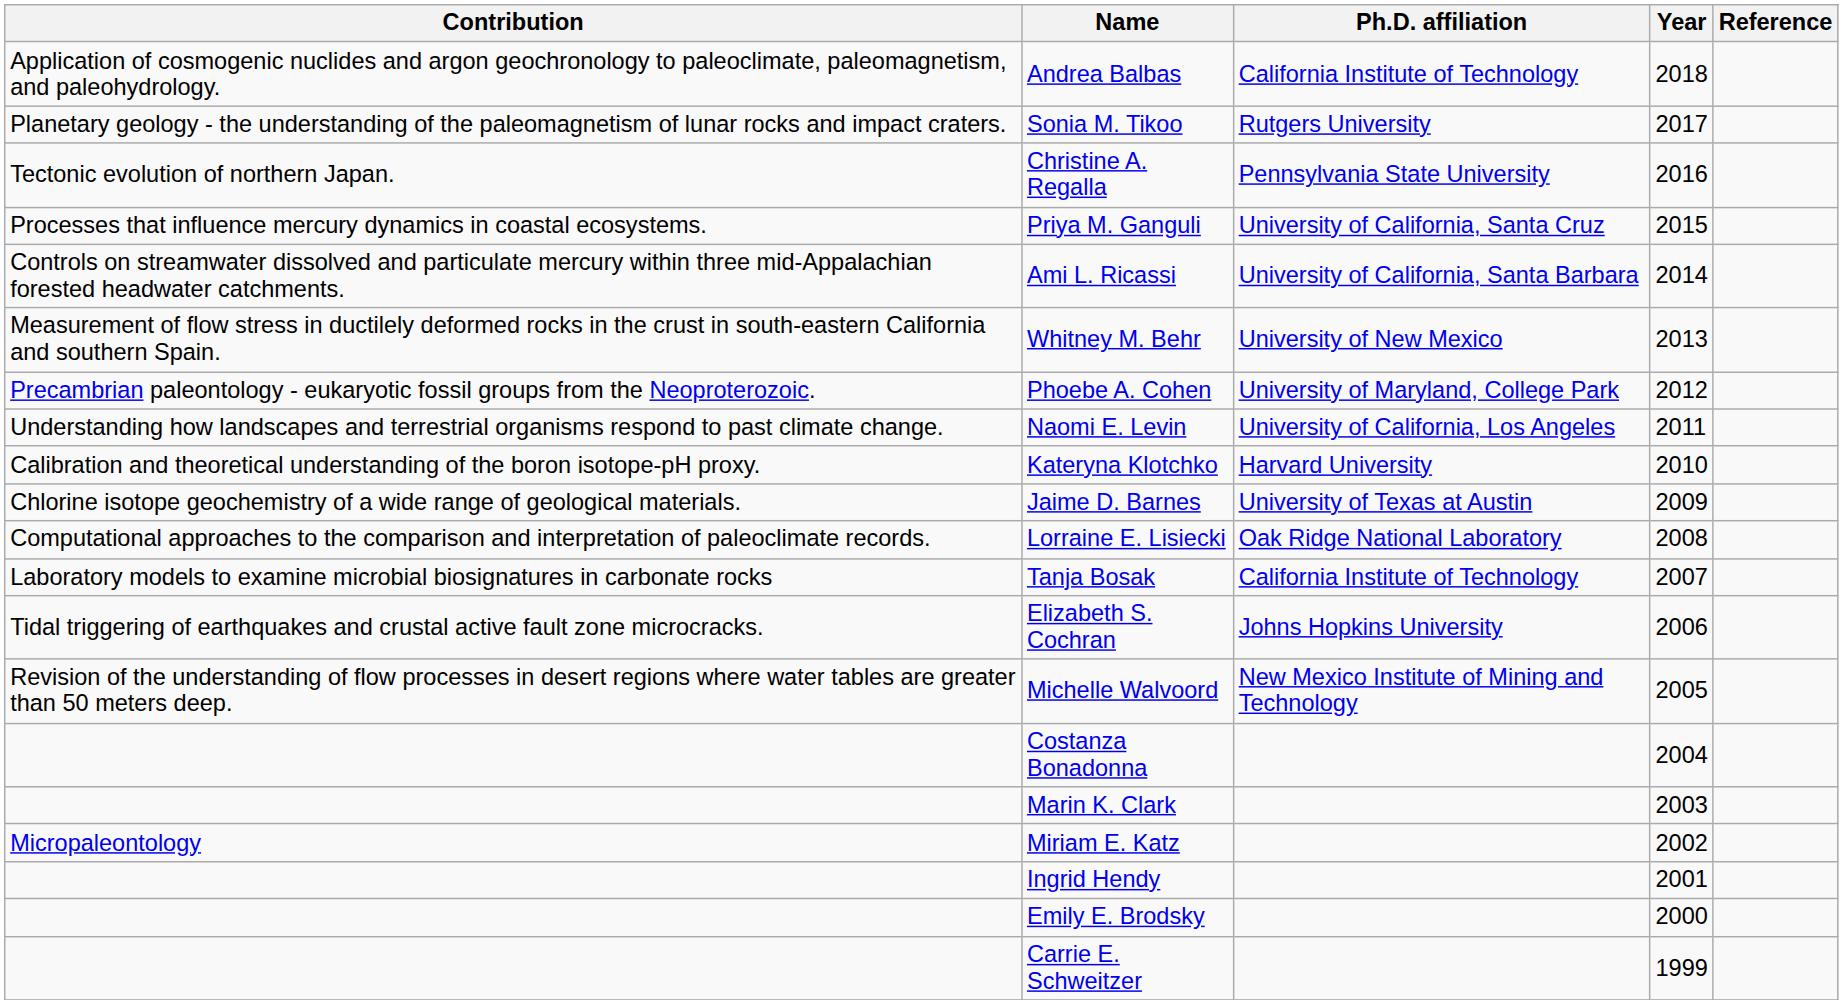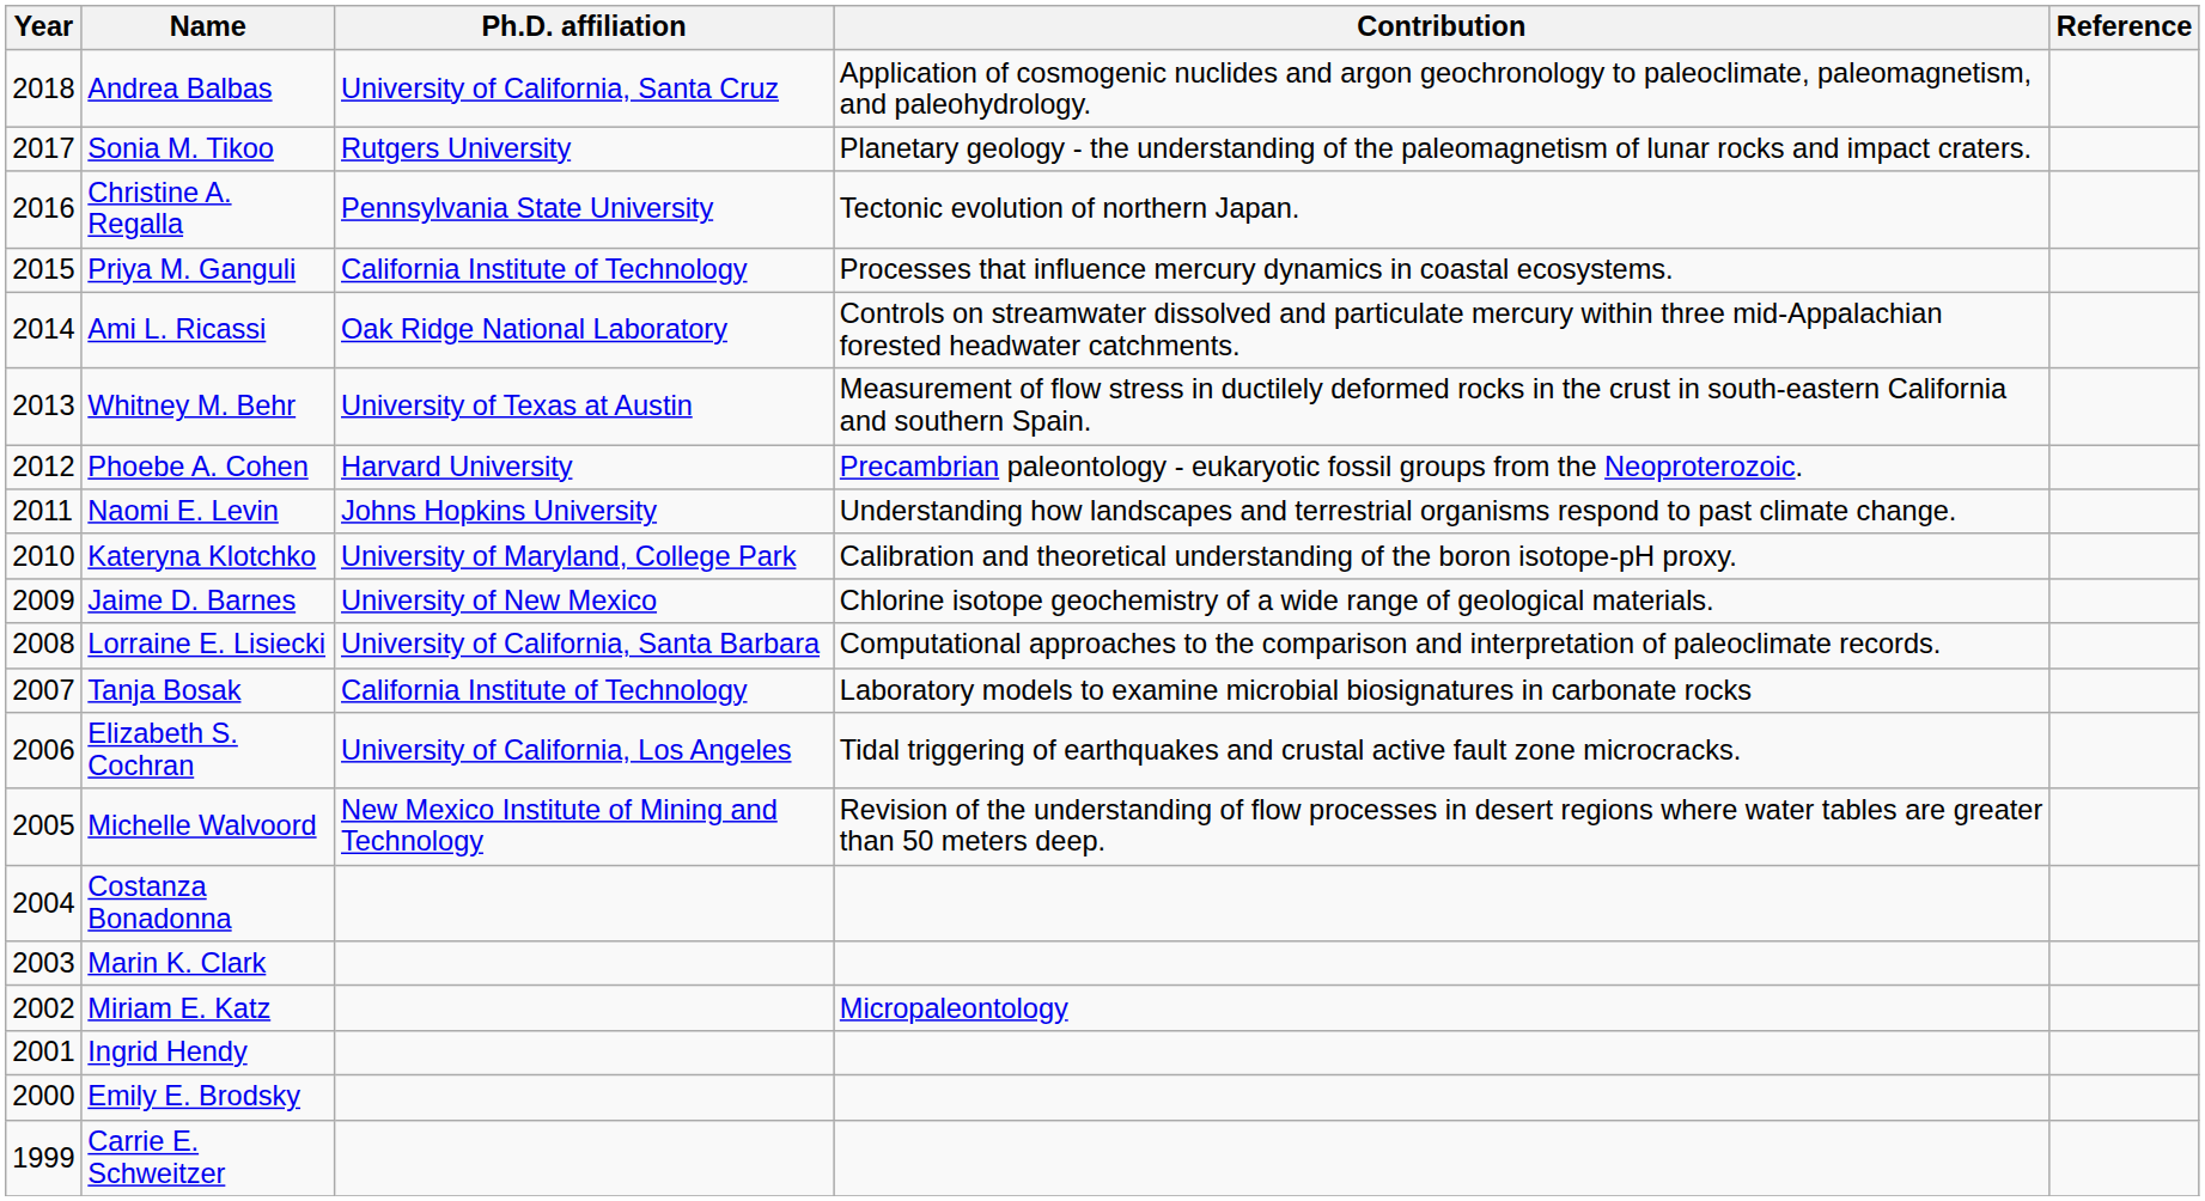columns swapped: Year <-> Contribution
Andrea Balbas | Ph.D. affiliation: California Institute of Technology -> University of California, Santa Cruz
Priya M. Ganguli | Ph.D. affiliation: University of California, Santa Cruz -> California Institute of Technology
Ami L. Ricassi | Ph.D. affiliation: University of California, Santa Barbara -> Oak Ridge National Laboratory
Whitney M. Behr | Ph.D. affiliation: University of New Mexico -> University of Texas at Austin
Phoebe A. Cohen | Ph.D. affiliation: University of Maryland, College Park -> Harvard University
Naomi E. Levin | Ph.D. affiliation: University of California, Los Angeles -> Johns Hopkins University
Kateryna Klotchko | Ph.D. affiliation: Harvard University -> University of Maryland, College Park
Jaime D. Barnes | Ph.D. affiliation: University of Texas at Austin -> University of New Mexico
Lorraine E. Lisiecki | Ph.D. affiliation: Oak Ridge National Laboratory -> University of California, Santa Barbara
Elizabeth S. Cochran | Ph.D. affiliation: Johns Hopkins University -> University of California, Los Angeles
